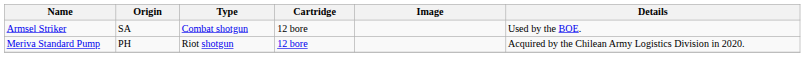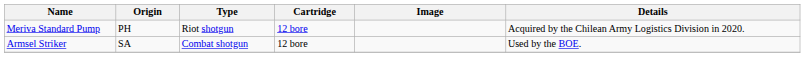rows swapped: Meriva Standard Pump <-> Armsel Striker
